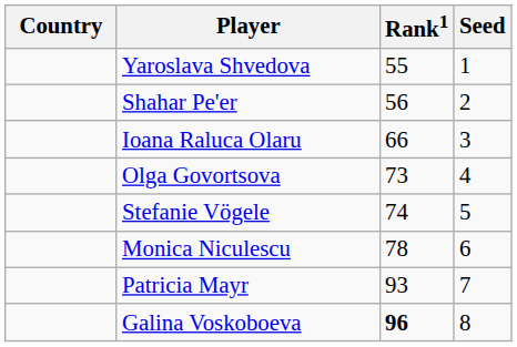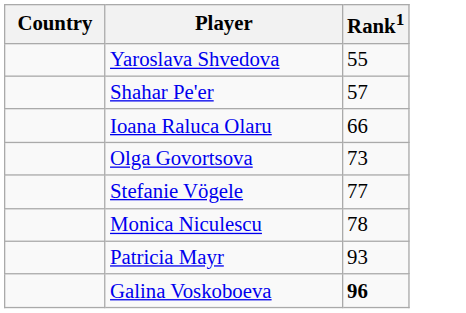- column: Seed | 1 | 2 | 3 | 4 | 5 | 6 | 7 | 8
Shahar Pe'er | Rank1: 56 -> 57
Stefanie Vögele | Rank1: 74 -> 77
